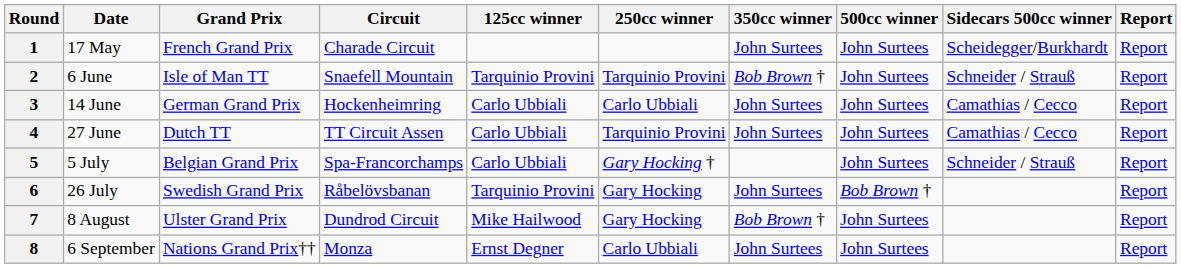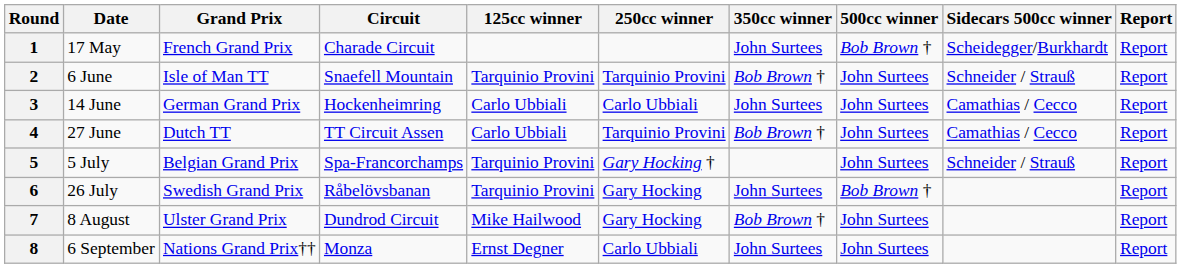1 | 500cc winner: John Surtees -> Bob Brown †
4 | 350cc winner: John Surtees -> Bob Brown †
5 | 125cc winner: Carlo Ubbiali -> Tarquinio Provini
